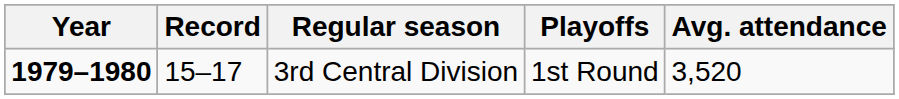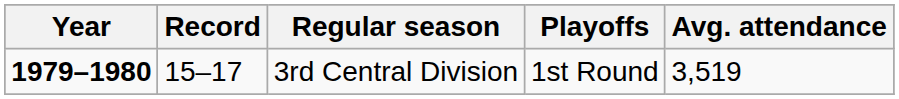3rd Central Division | Avg. attendance: 3,520 -> 3,519
